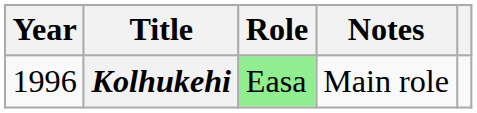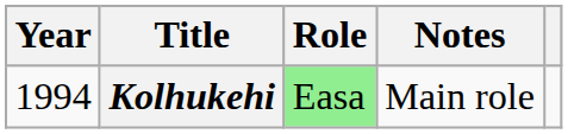Kolhukehi | Year: 1996 -> 1994
